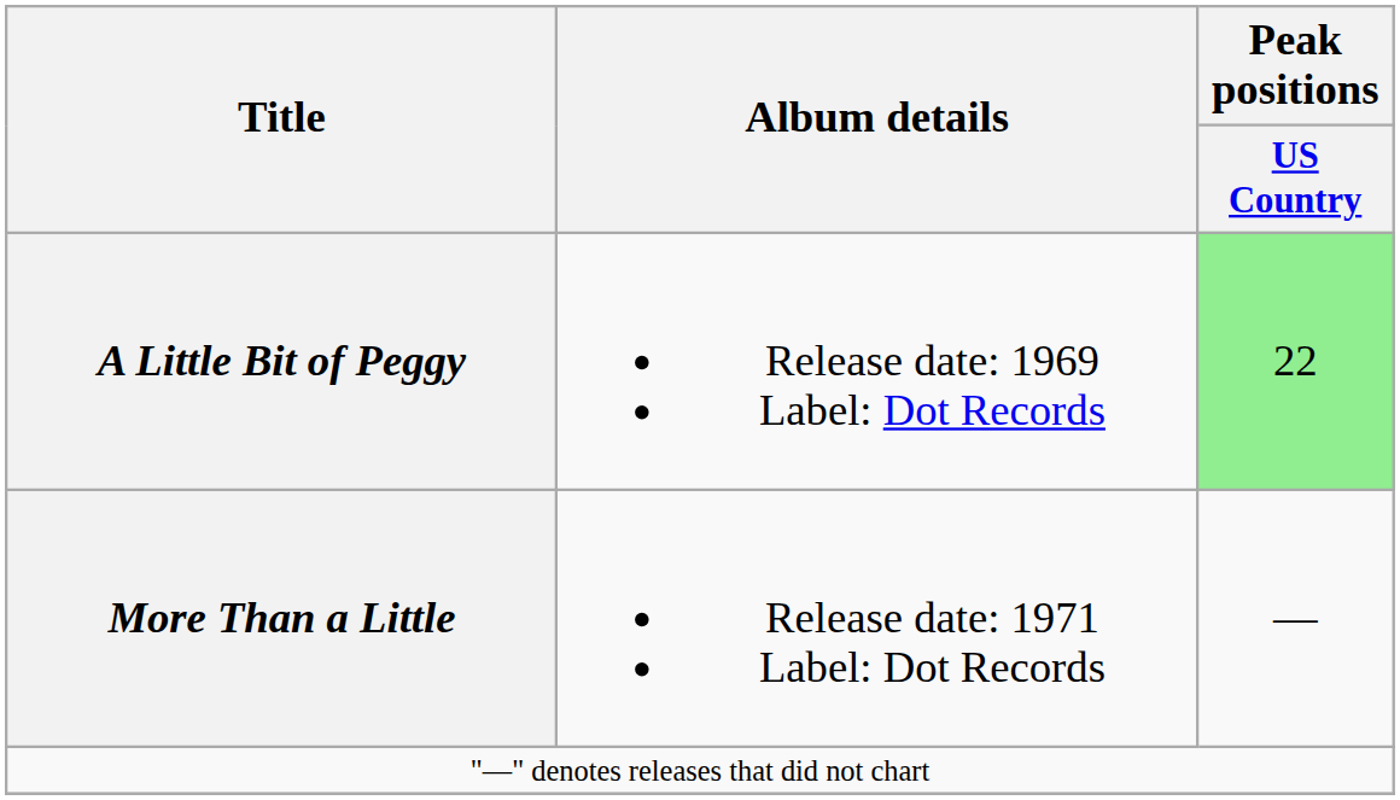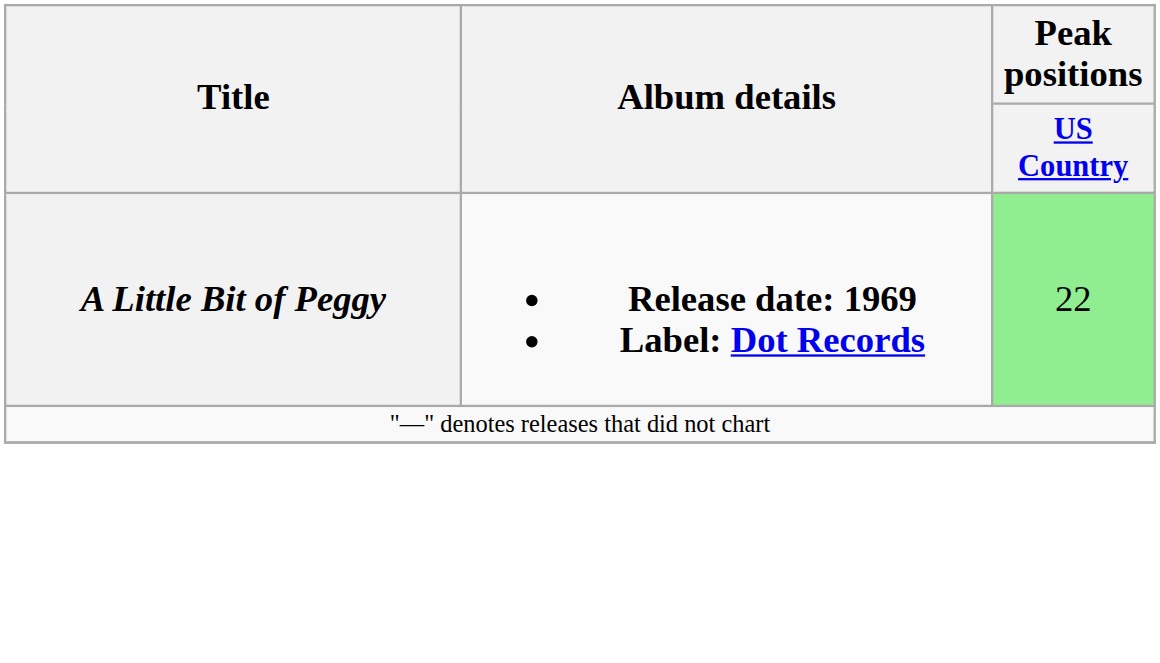A Little Bit of Peggy | Album details: normal -> bold
- row: More Than a Little | Release date: 1971 Label: Dot Records | —
